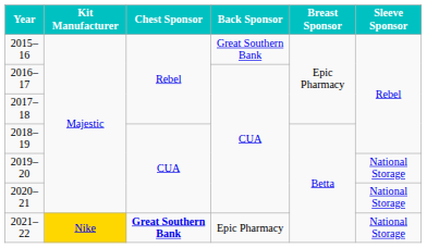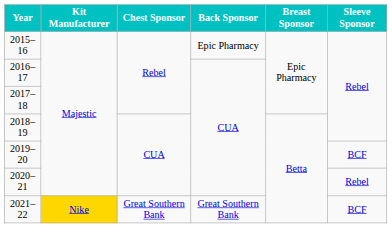2015–16 | Back Sponsor: Great Southern Bank -> Epic Pharmacy
2019–20 | Sleeve Sponsor: National Storage -> BCF
2020–21 | Sleeve Sponsor: National Storage -> Rebel
2021–22 | Chest Sponsor: bold -> normal
2021–22 | Back Sponsor: Epic Pharmacy -> Great Southern Bank
2021–22 | Sleeve Sponsor: National Storage -> BCF
